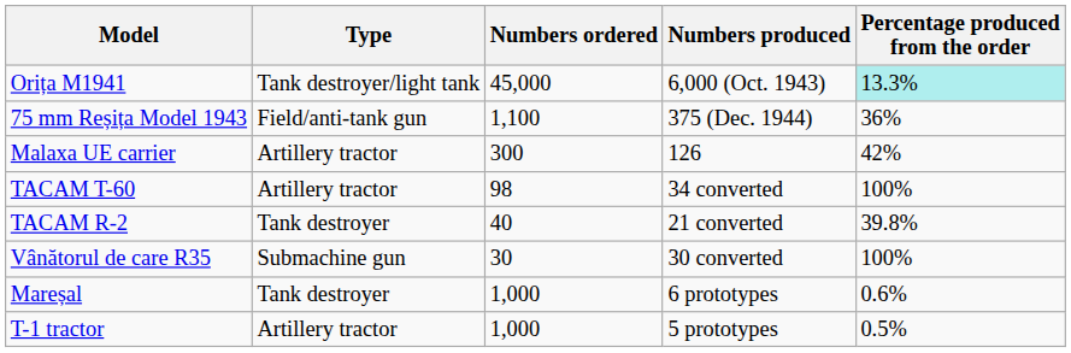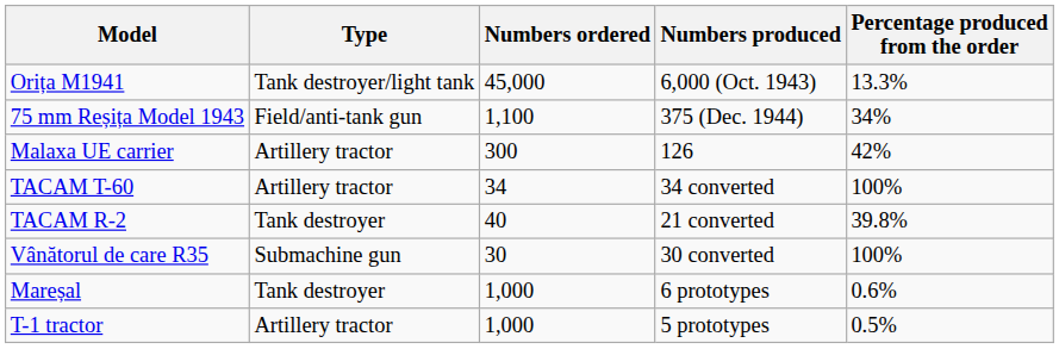Orița M1941 | Percentage produced from the order: paleturquoise background -> no background
75 mm Reșița Model 1943 | Percentage produced from the order: 36% -> 34%
TACAM T-60 | Numbers ordered: 98 -> 34
